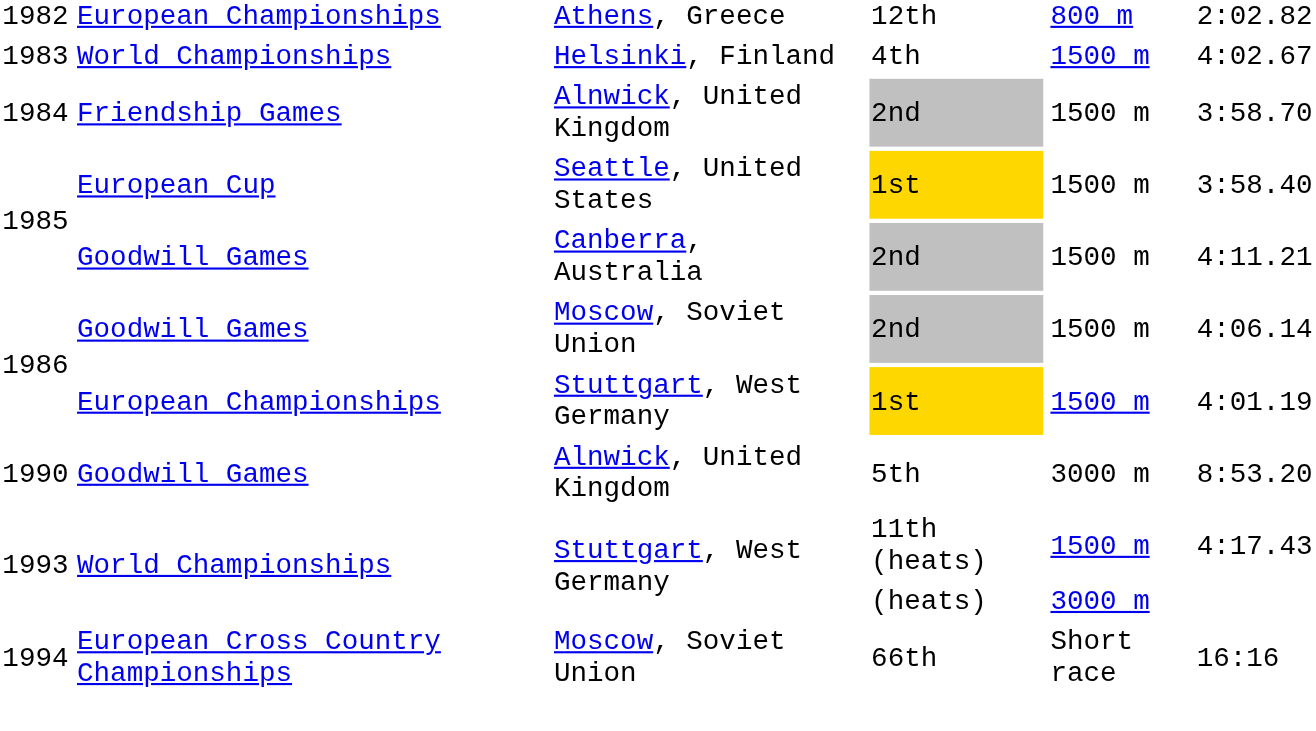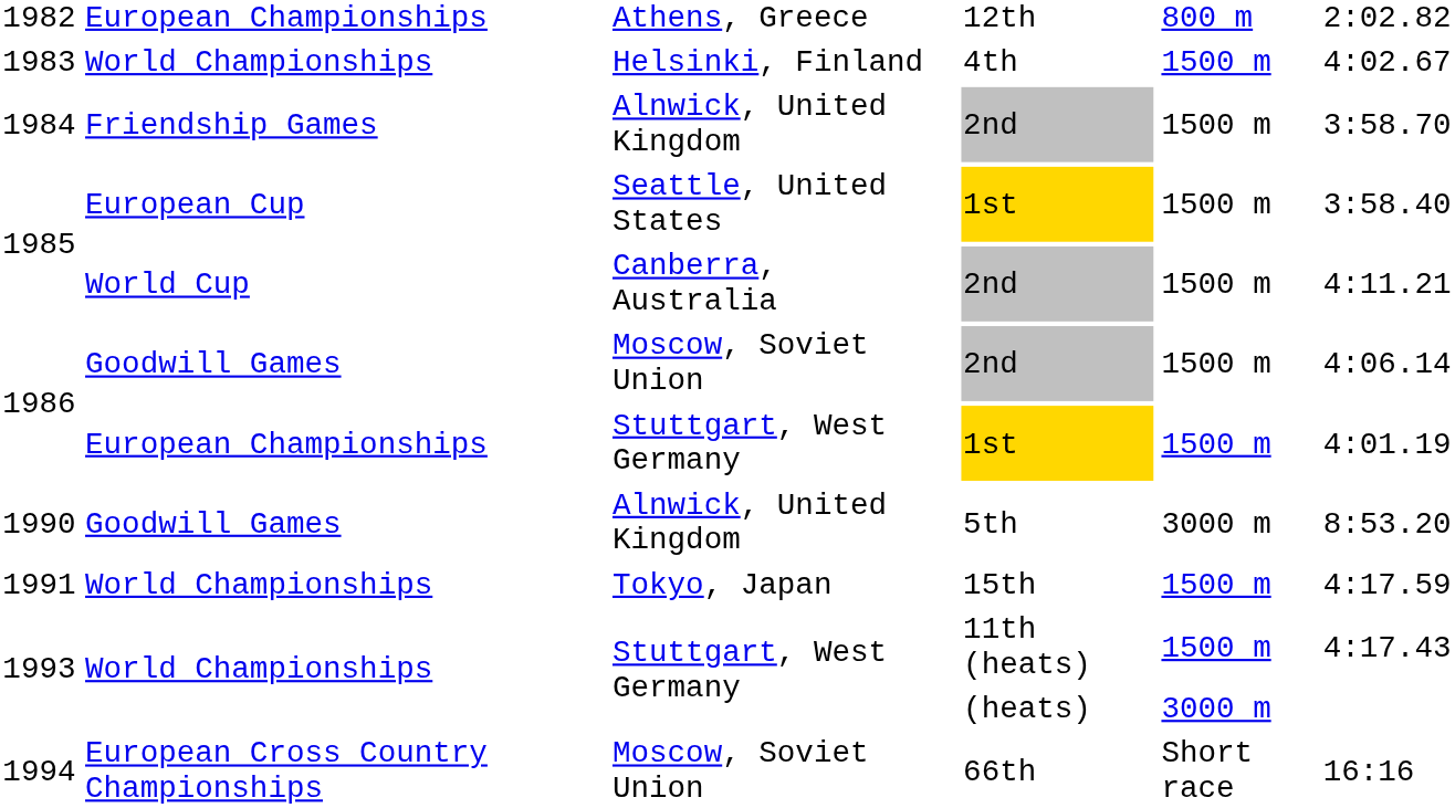1985 / 2nd | column 2: Goodwill Games -> World Cup
+ row: 1991 | World Championships | Tokyo, Japan | 15th | 1500 m | 4:17.59
